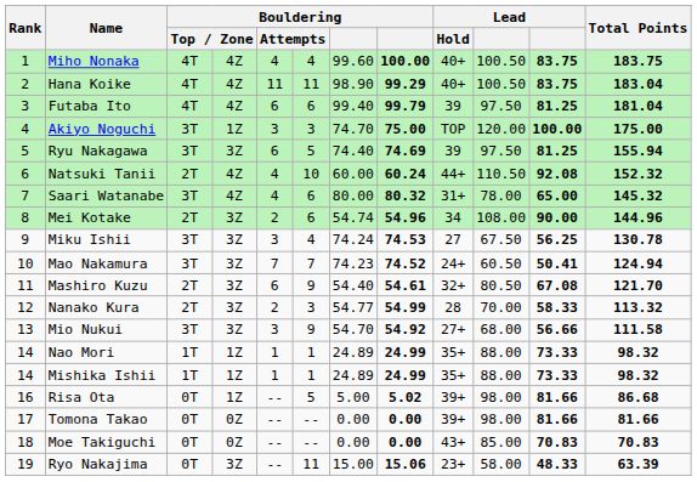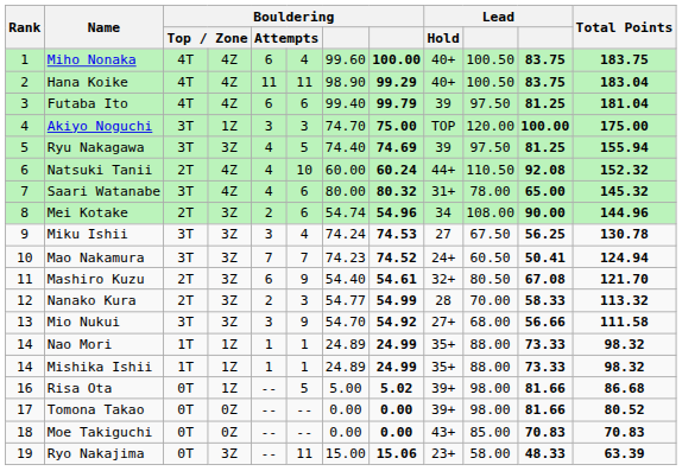Miho Nonaka | column 5: 4 -> 6
Ryu Nakagawa | column 5: 6 -> 4
Tomona Takao | Total Points: 81.66 -> 80.52
